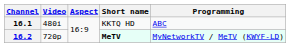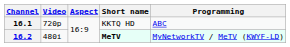16.1 | Video: 480i -> 720p
16.2 | Video: 720p -> 480i
